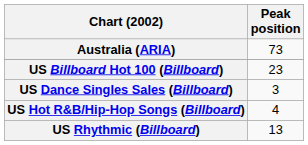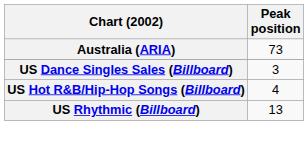- row: US Billboard Hot 100 (Billboard) | 23
